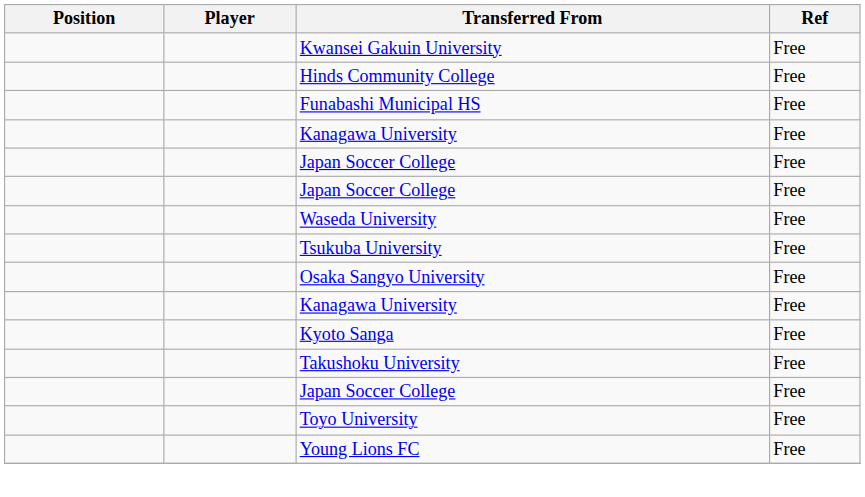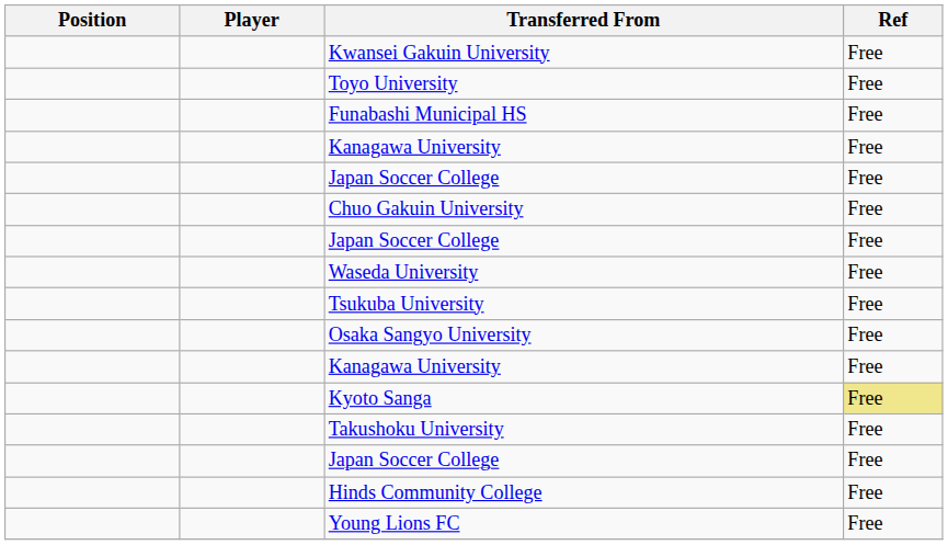rows swapped: Toyo University <-> Hinds Community College
+ row: Chuo Gakuin University | Free
Kyoto Sanga | Ref: no background -> khaki background
